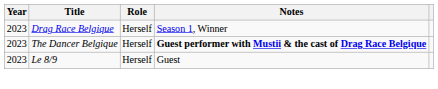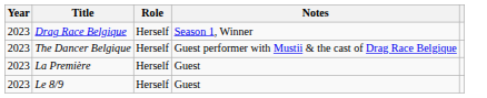The Dancer Belgique | Notes: bold -> normal
+ row: 2023 | La Première | Herself | Guest
